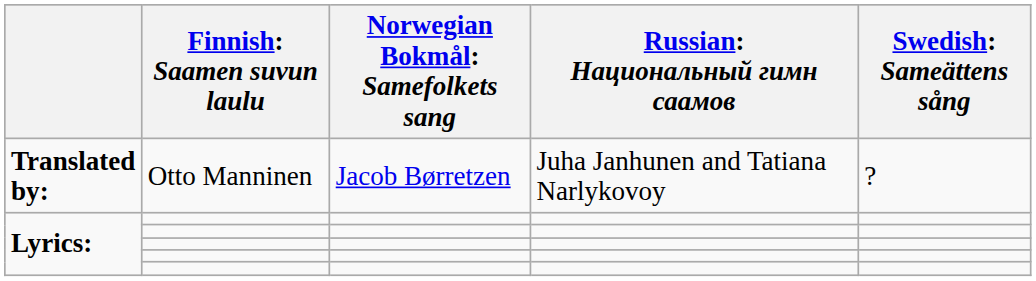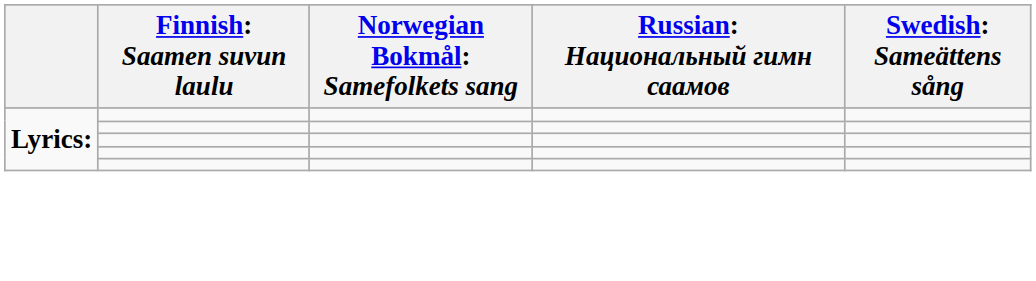- row: Translated by: | Otto Manninen | Jacob Børretzen | Juha Janhunen and Tatiana Narlykovoy | ?
